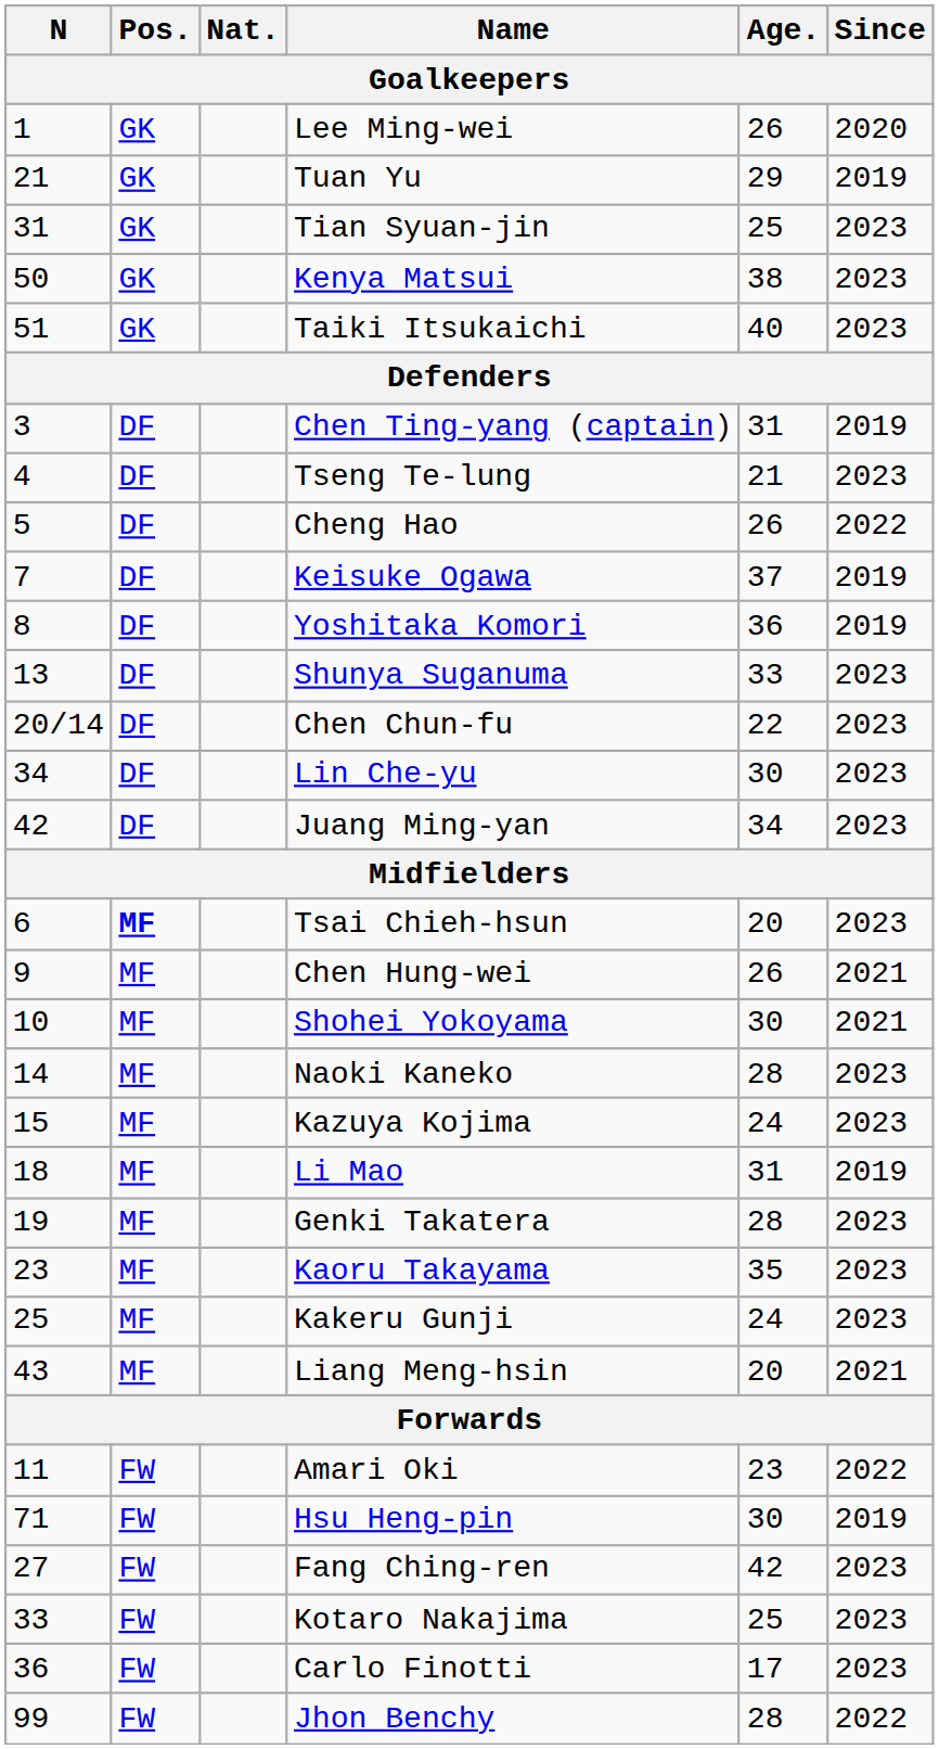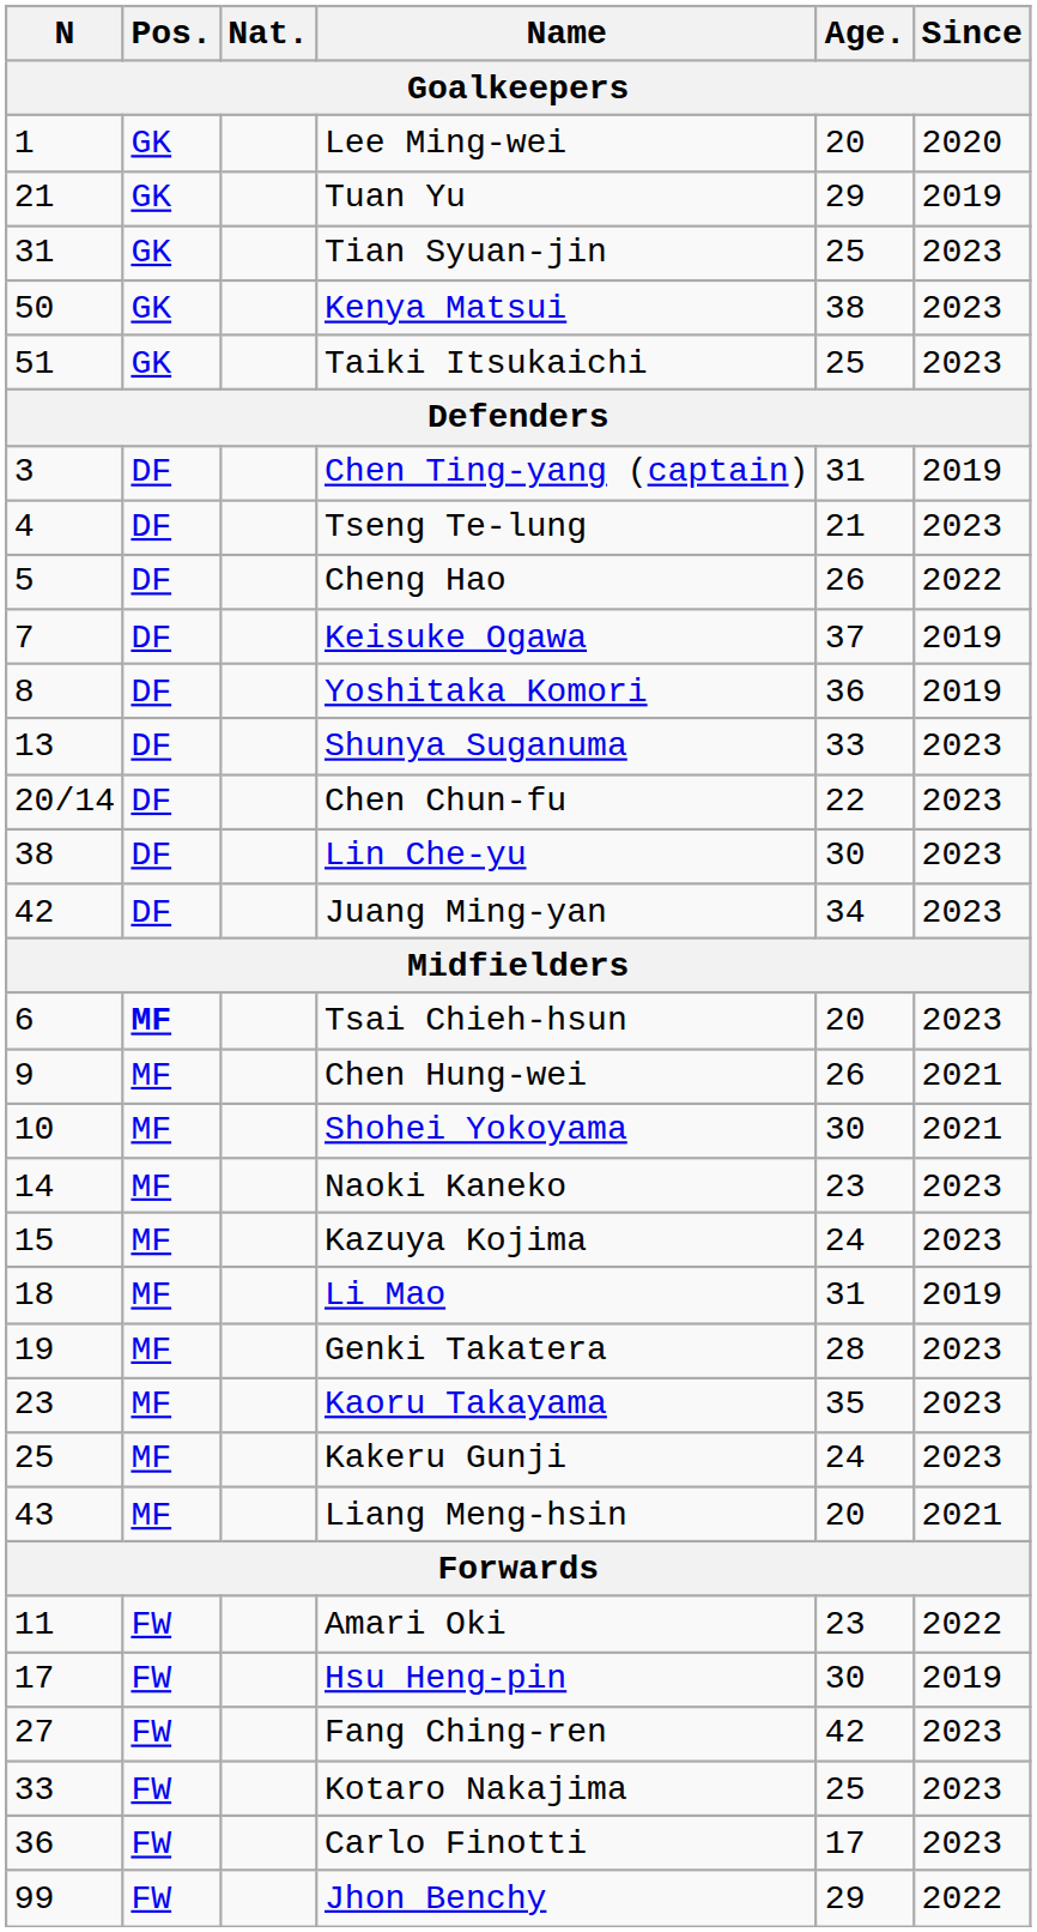Lee Ming-wei | Age.: 26 -> 20
Taiki Itsukaichi | Age.: 40 -> 25
Lin Che-yu | N: 34 -> 38
Naoki Kaneko | Age.: 28 -> 23
Hsu Heng-pin | N: 71 -> 17
Jhon Benchy | Age.: 28 -> 29
